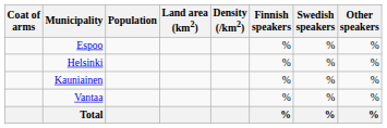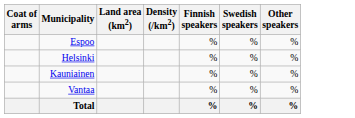- column: Population
